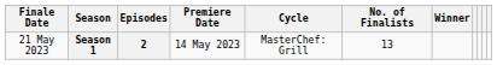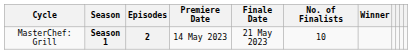columns swapped: Cycle <-> Finale Date
Season 1 | No. of Finalists: 13 -> 10
